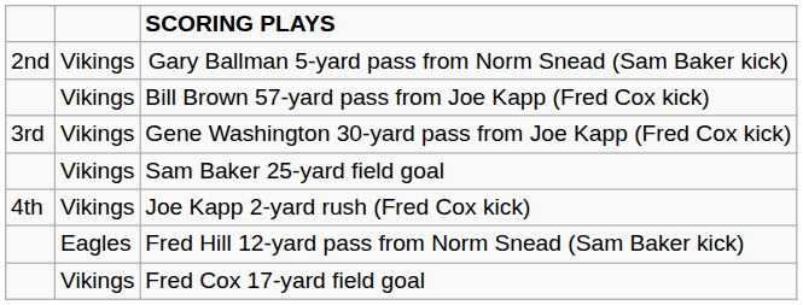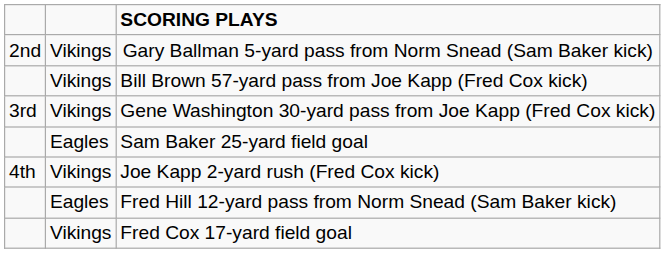Sam Baker 25-yard field goal | column 2: Vikings -> Eagles
